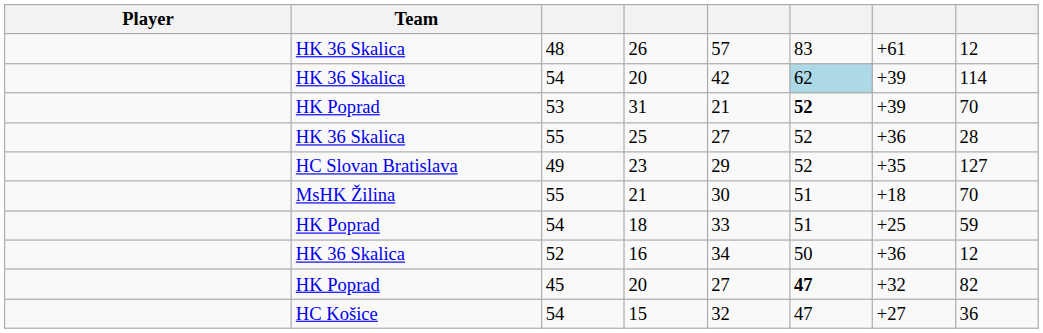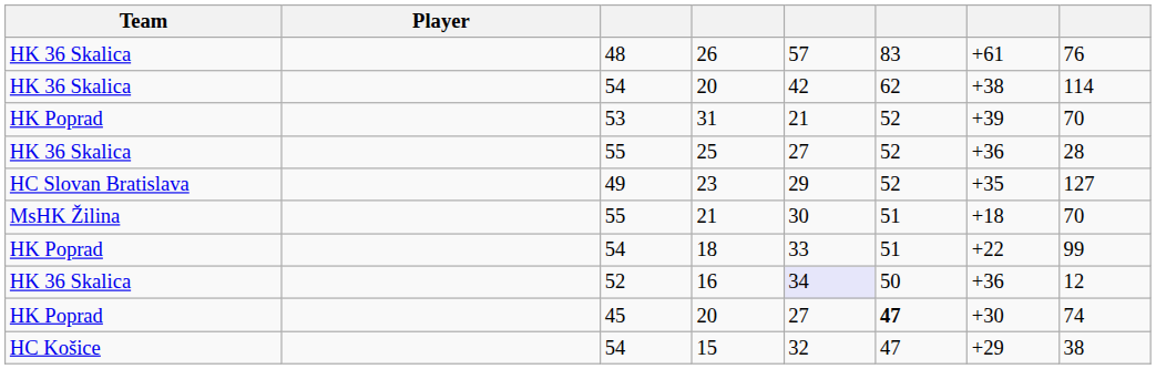columns swapped: Player <-> Team
26 | column 8: 12 -> 76
54 / 20 | column 6: lightblue background -> no background
54 / 20 | column 7: +39 -> +38
31 | column 6: bold -> normal
18 | column 7: +25 -> +22
18 | column 8: 59 -> 99
16 | column 5: no background -> lavender background
45 / 20 | column 7: +32 -> +30
45 / 20 | column 8: 82 -> 74
15 | column 7: +27 -> +29
15 | column 8: 36 -> 38
